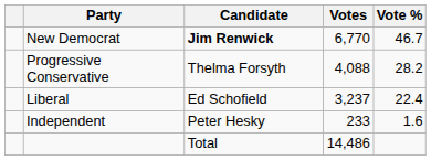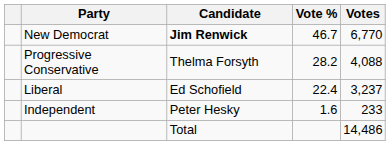columns swapped: Votes <-> Vote %
